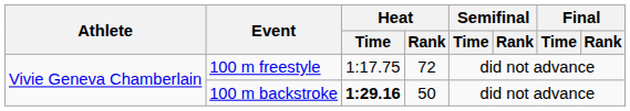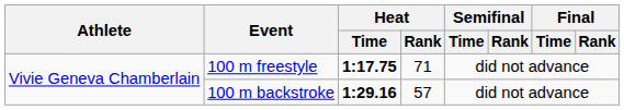100 m freestyle | Heat / Time: normal -> bold
100 m freestyle | Heat / Rank: 72 -> 71
100 m backstroke | Heat / Rank: 50 -> 57
